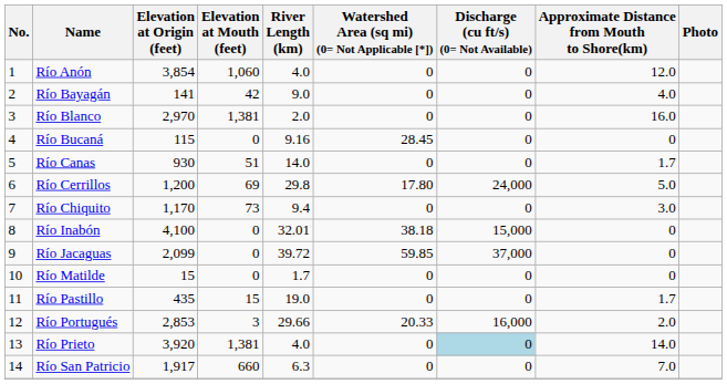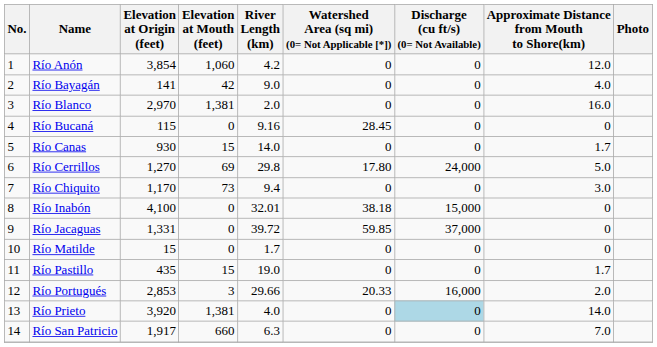Río Anón | River Length (km): 4.0 -> 4.2
Río Canas | Elevation at Mouth (feet): 51 -> 15
Río Cerrillos | Elevation at Origin (feet): 1,200 -> 1,270
Río Jacaguas | Elevation at Origin (feet): 2,099 -> 1,331
